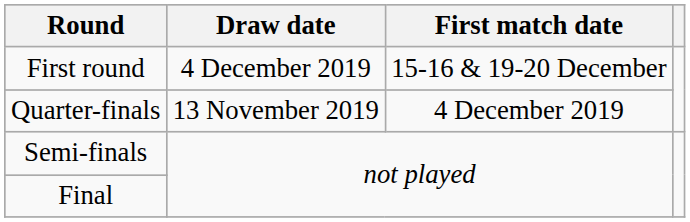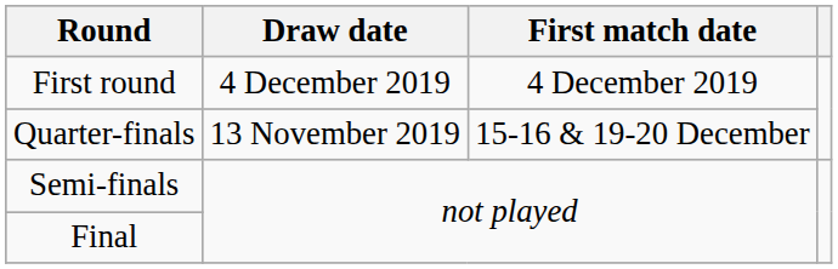First round | First match date: 15-16 & 19-20 December -> 4 December 2019
Quarter-finals | First match date: 4 December 2019 -> 15-16 & 19-20 December
